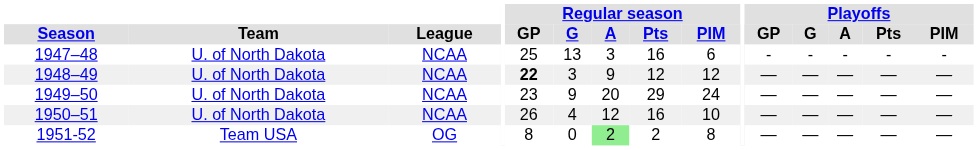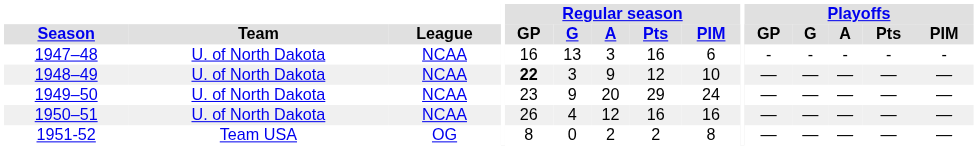1947–48 | Regular season / GP: 25 -> 16
1948–49 | Regular season / PIM: 12 -> 10
1950–51 | Regular season / PIM: 10 -> 16
1951-52 | Regular season / A: lightgreen background -> no background
